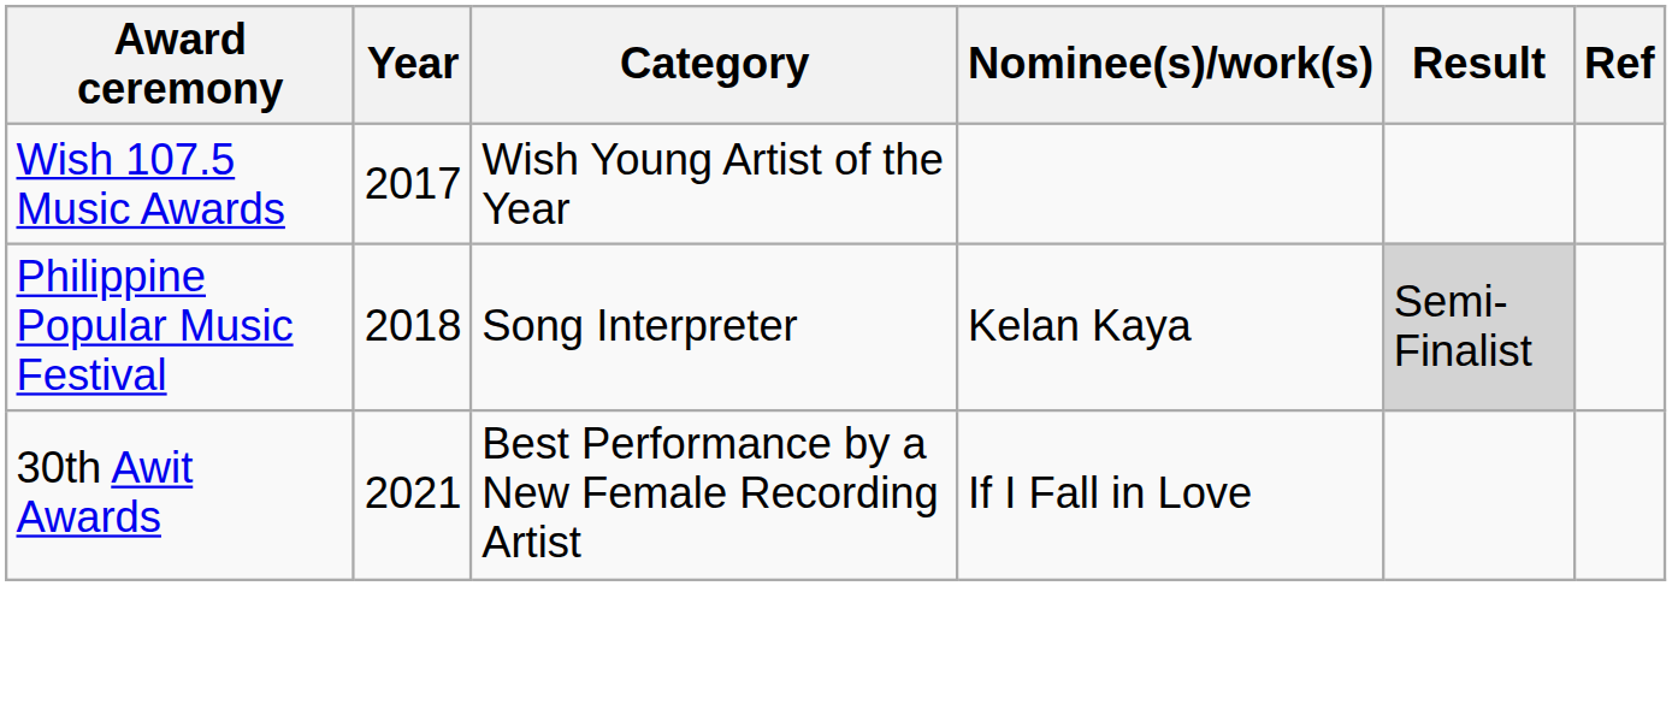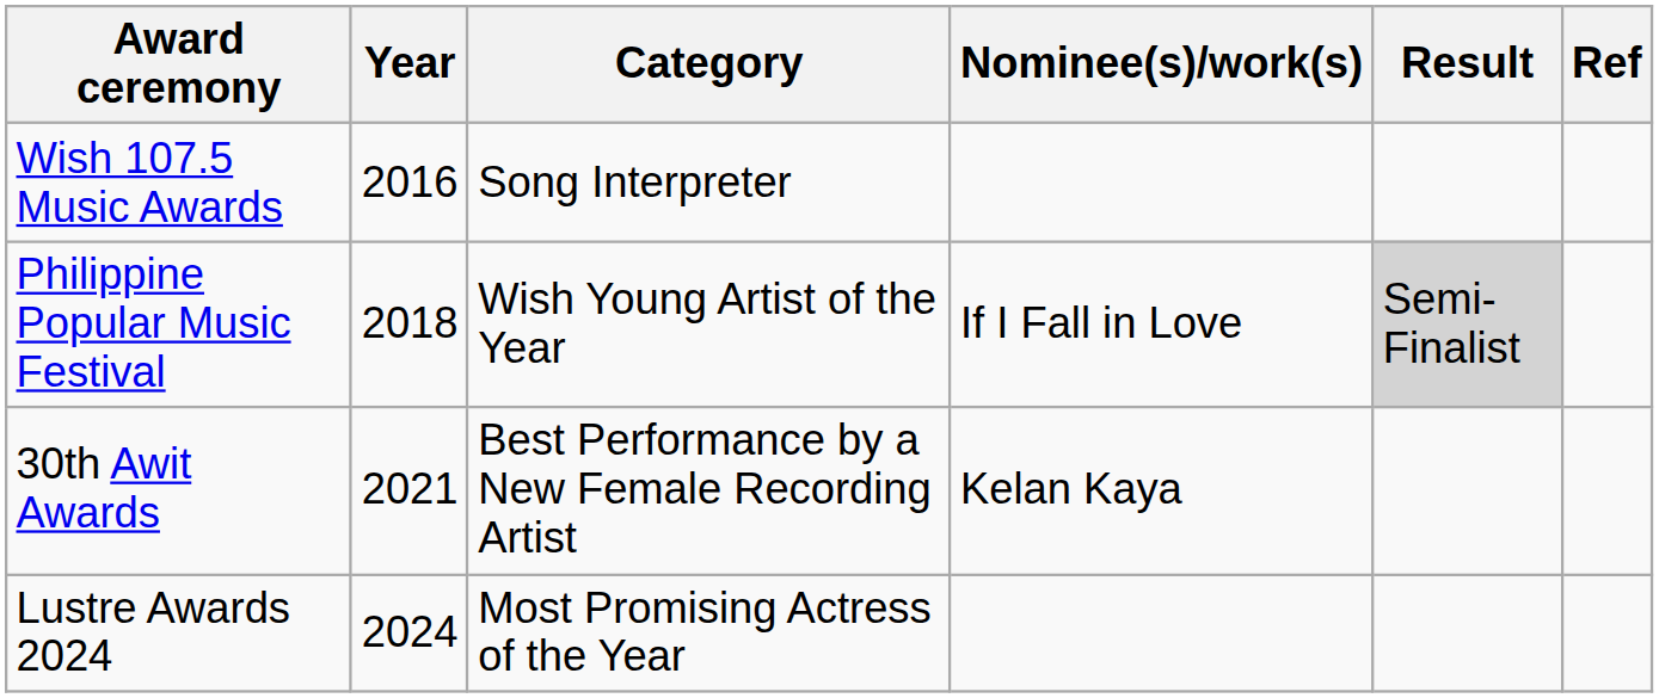Wish 107.5 Music Awards | Year: 2017 -> 2016
Wish 107.5 Music Awards | Category: Wish Young Artist of the Year -> Song Interpreter
Philippine Popular Music Festival | Category: Song Interpreter -> Wish Young Artist of the Year
Philippine Popular Music Festival | Nominee(s)/work(s): Kelan Kaya -> If I Fall in Love
30th Awit Awards | Nominee(s)/work(s): If I Fall in Love -> Kelan Kaya
+ row: Lustre Awards 2024 | 2024 | Most Promising Actress of the Year
